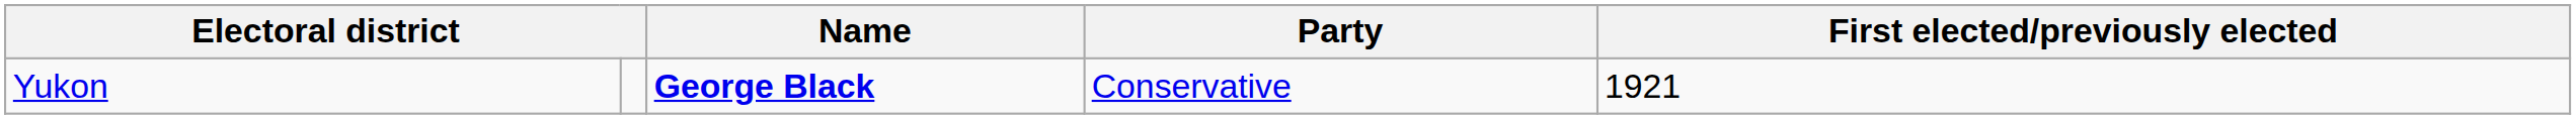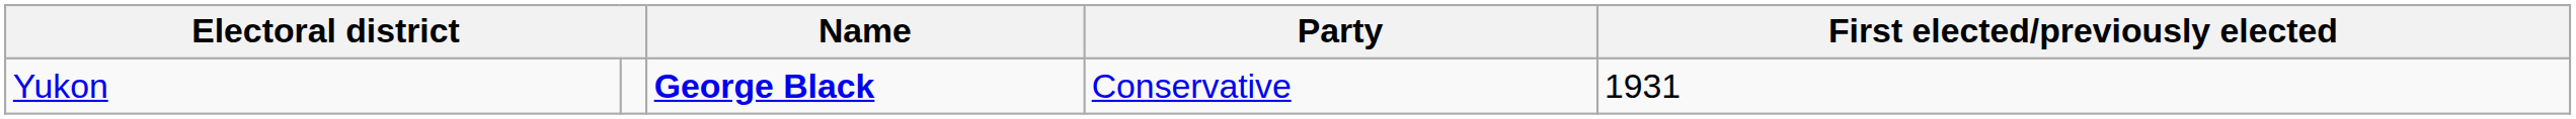Yukon | First elected/previously elected: 1921 -> 1931
